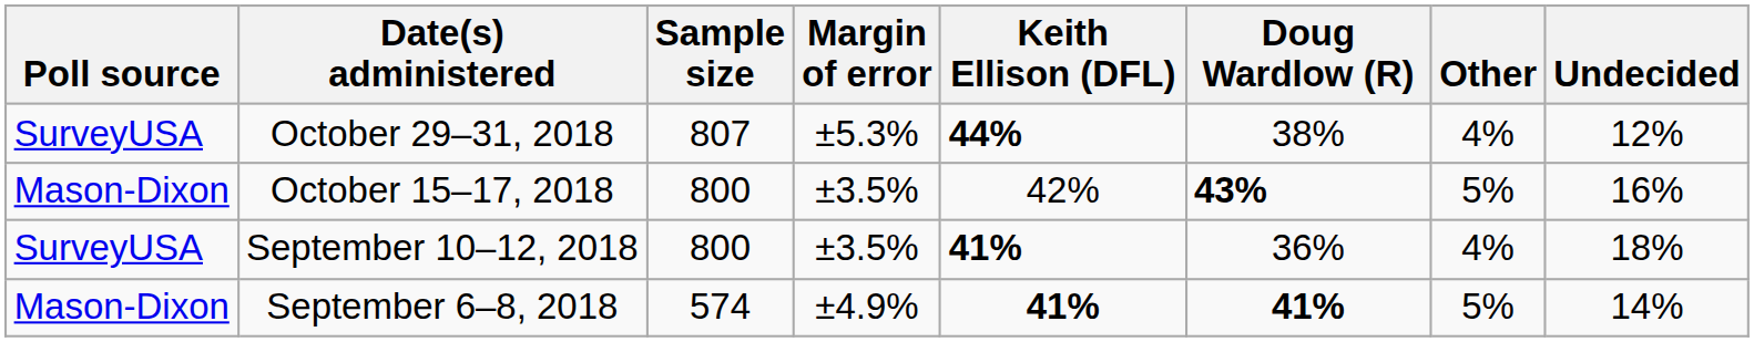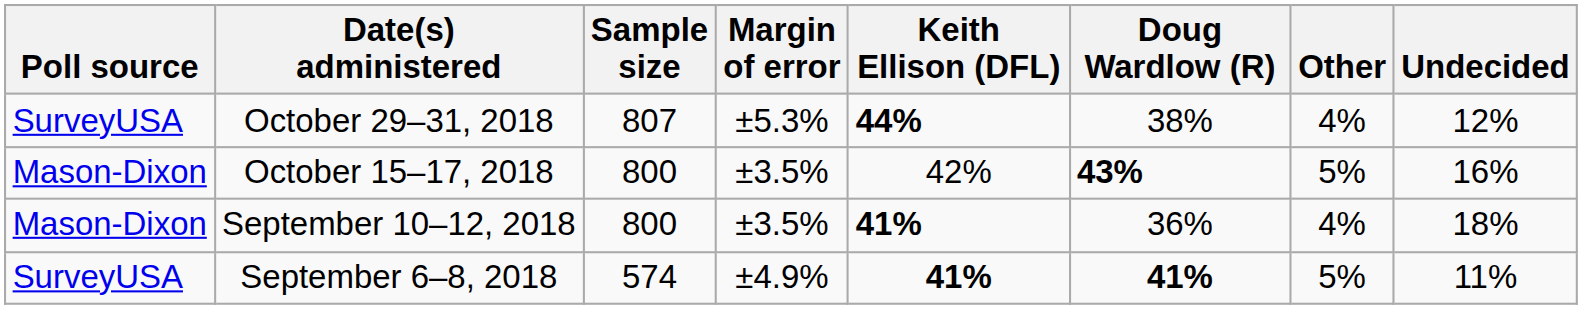September 10–12, 2018 | Poll source: SurveyUSA -> Mason-Dixon
September 6–8, 2018 | Poll source: Mason-Dixon -> SurveyUSA
September 6–8, 2018 | Undecided: 14% -> 11%
